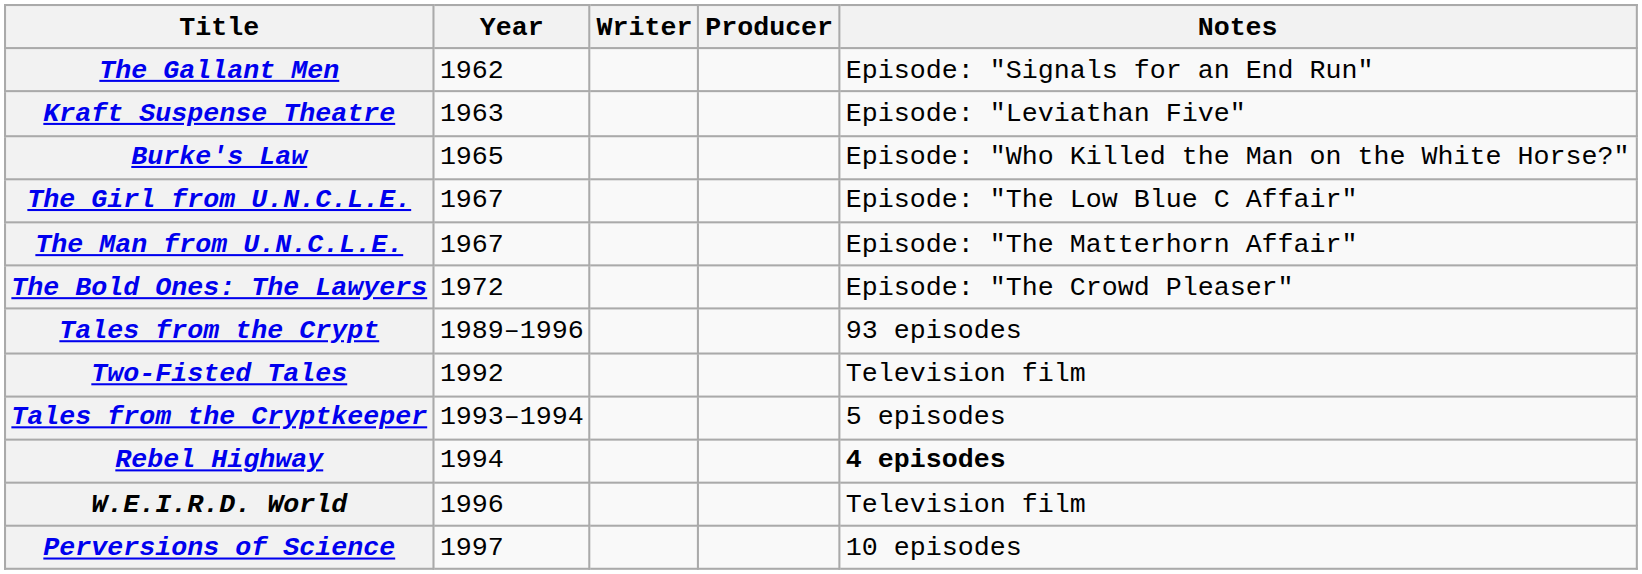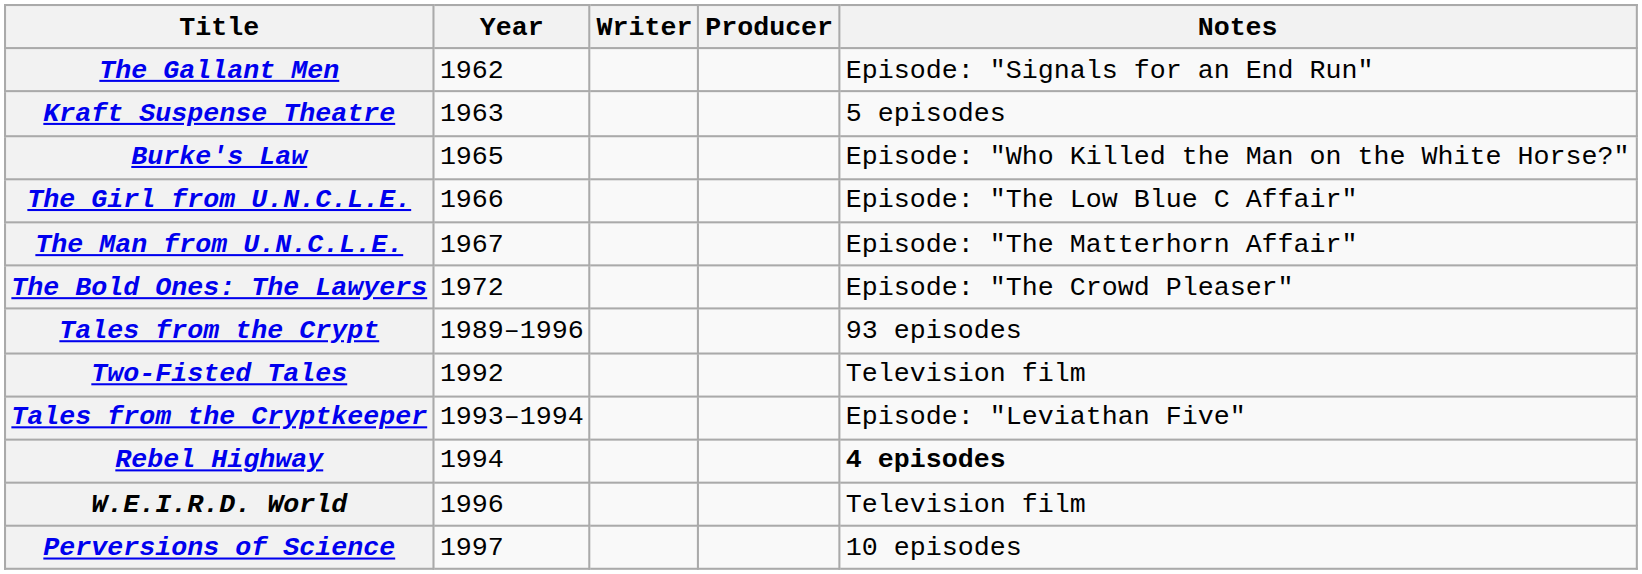Kraft Suspense Theatre | Notes: Episode: "Leviathan Five" -> 5 episodes
The Girl from U.N.C.L.E. | Year: 1967 -> 1966
Tales from the Cryptkeeper | Notes: 5 episodes -> Episode: "Leviathan Five"
